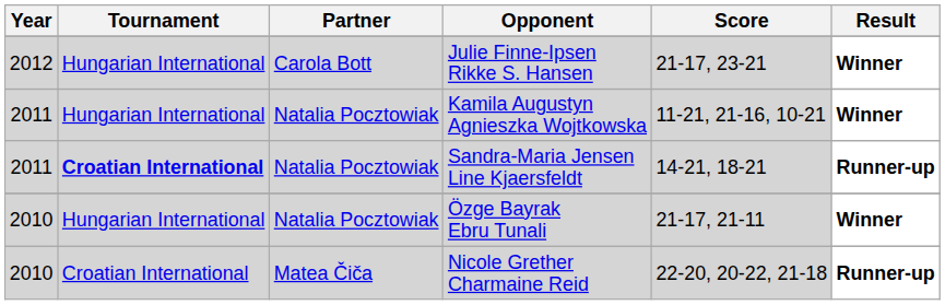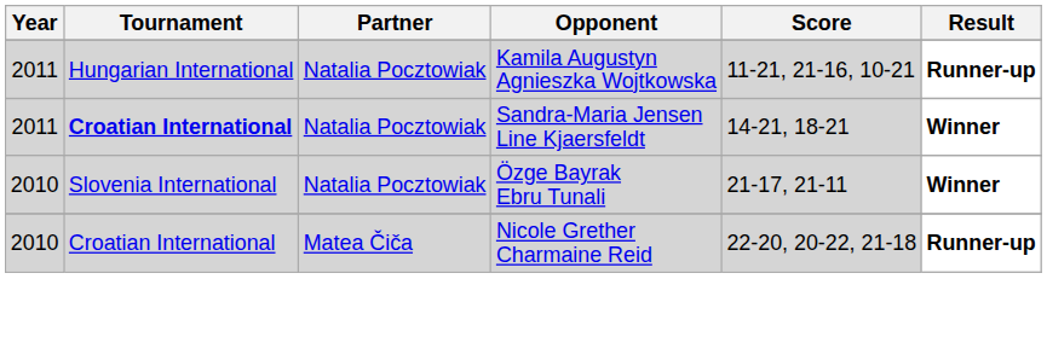- row: 2012 | Hungarian International | Carola Bott | Julie Finne-Ipsen Rikke S. Hansen | 21-17, 23-21 | Winner
Kamila Augustyn Agnieszka Wojtkowska | Result: Winner -> Runner-up
Sandra-Maria Jensen Line Kjaersfeldt | Result: Runner-up -> Winner
Özge Bayrak Ebru Tunali | Tournament: Hungarian International -> Slovenia International
